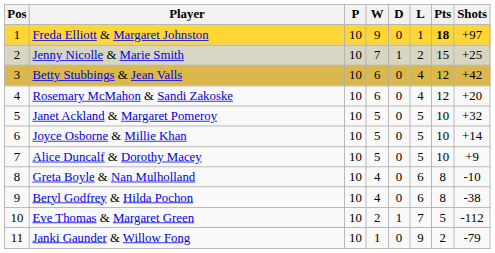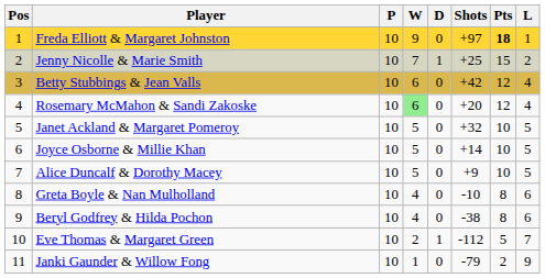columns swapped: L <-> Shots
Rosemary McMahon & Sandi Zakoske | W: no background -> lightgreen background
